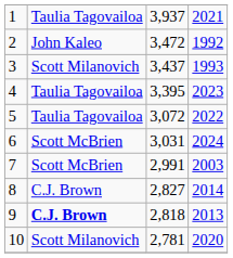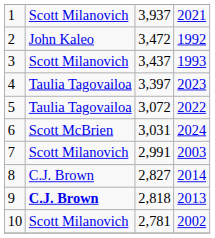1 | column 2: Taulia Tagovailoa -> Scott Milanovich
4 | column 3: 3,395 -> 3,397
7 | column 2: Scott McBrien -> Scott Milanovich
10 | column 4: 2020 -> 2002
